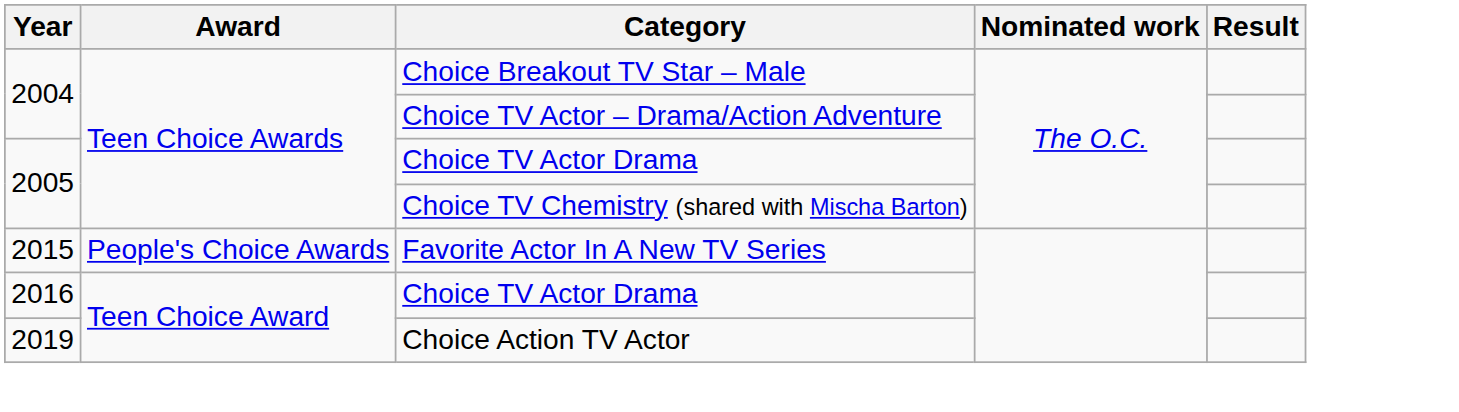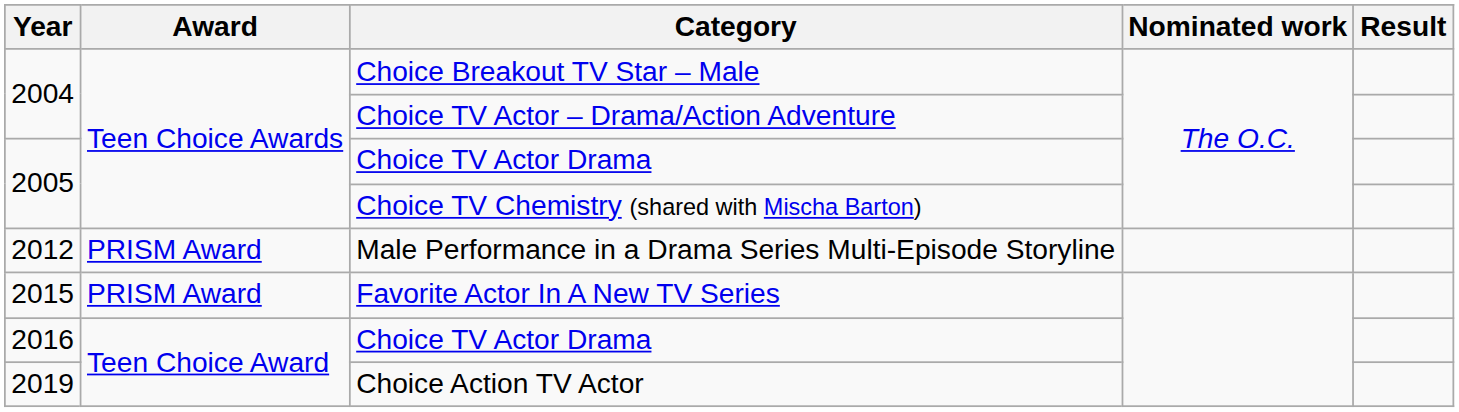+ row: 2012 | PRISM Award | Male Performance in a Drama Series Multi-Episode Storyline
Favorite Actor In A New TV Series | Award: People's Choice Awards -> PRISM Award
